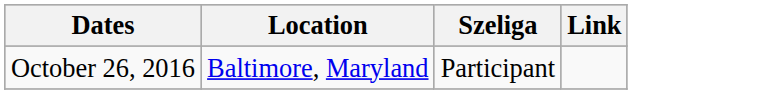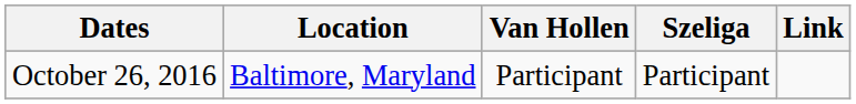+ column: Van Hollen | Participant
